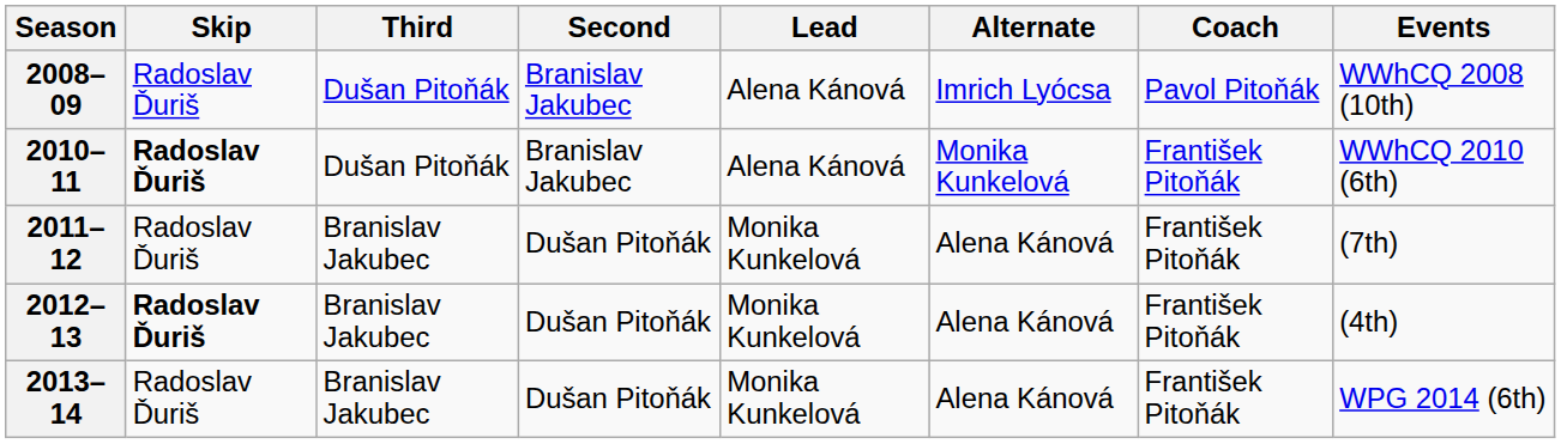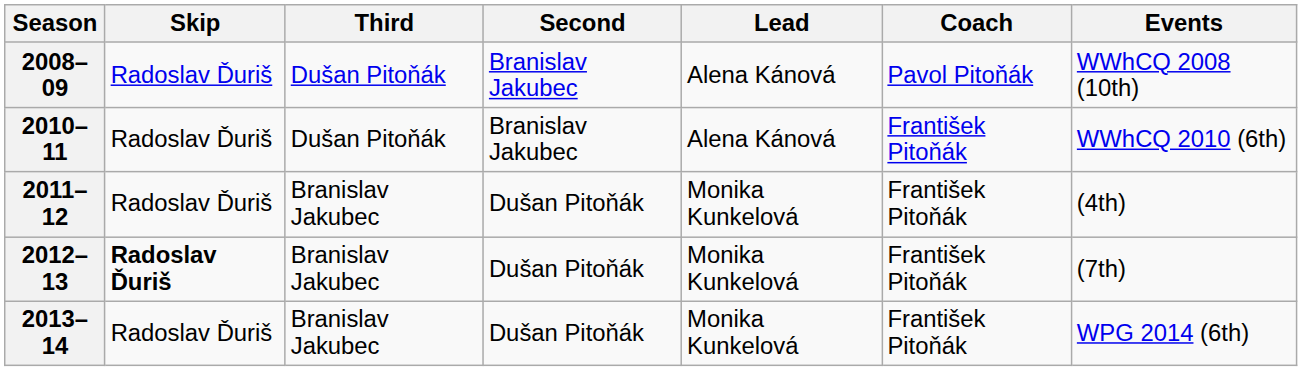- column: Alternate | Imrich Lyócsa | Monika Kunkelová | Alena Kánová | Alena Kánová | Alena Kánová
2010–11 | Skip: bold -> normal
2011–12 | Events: (7th) -> (4th)
2012–13 | Events: (4th) -> (7th)
